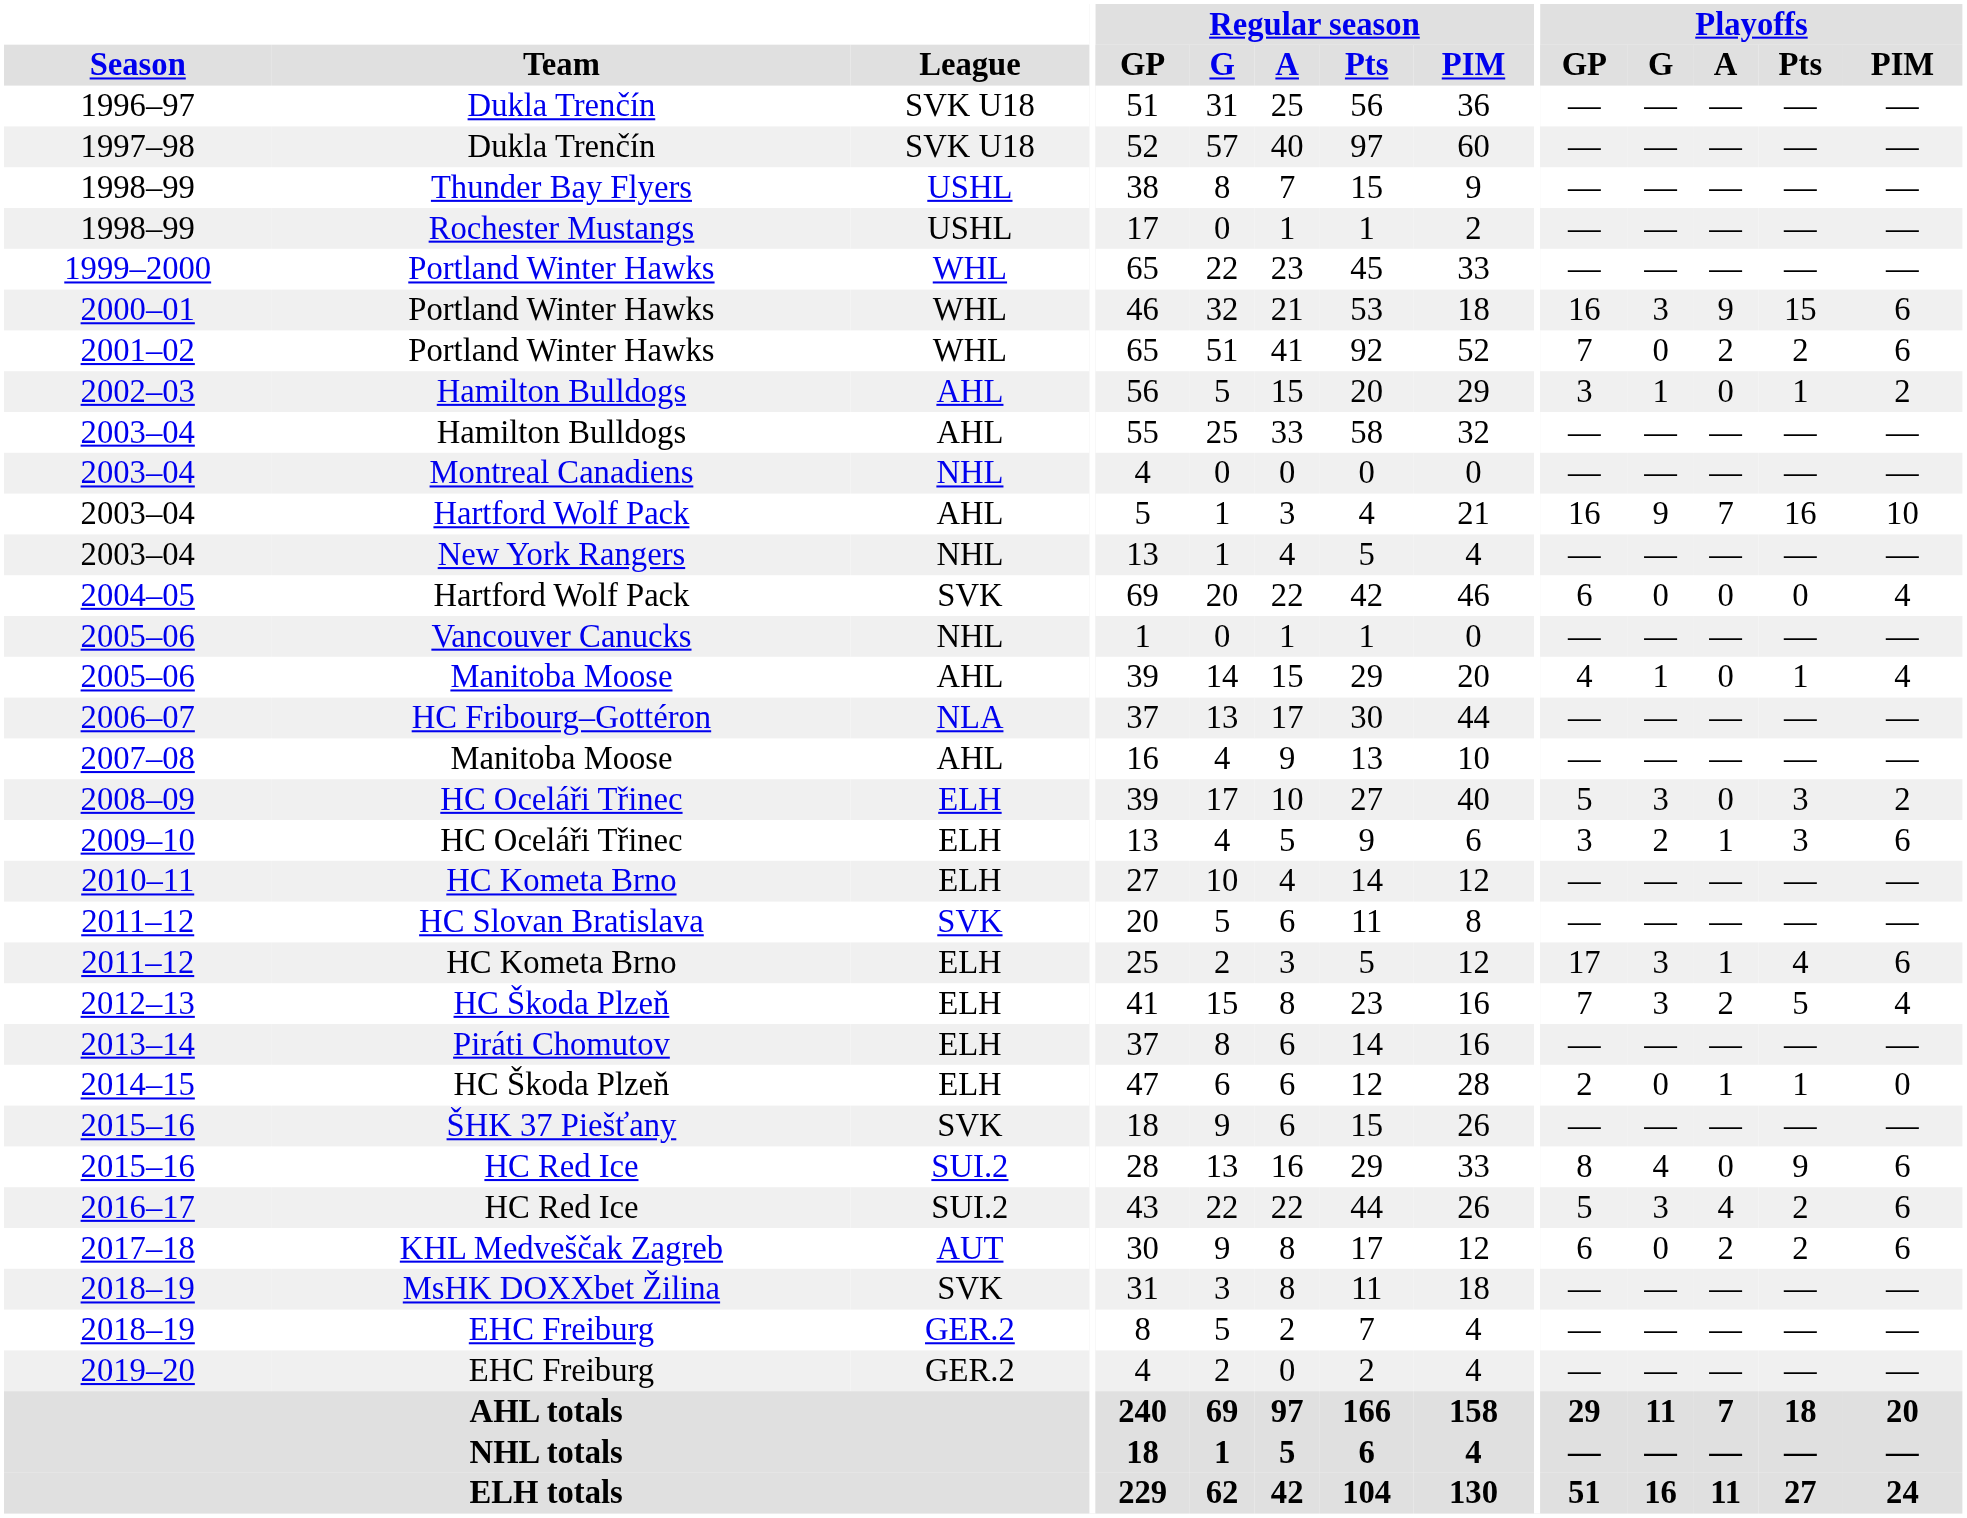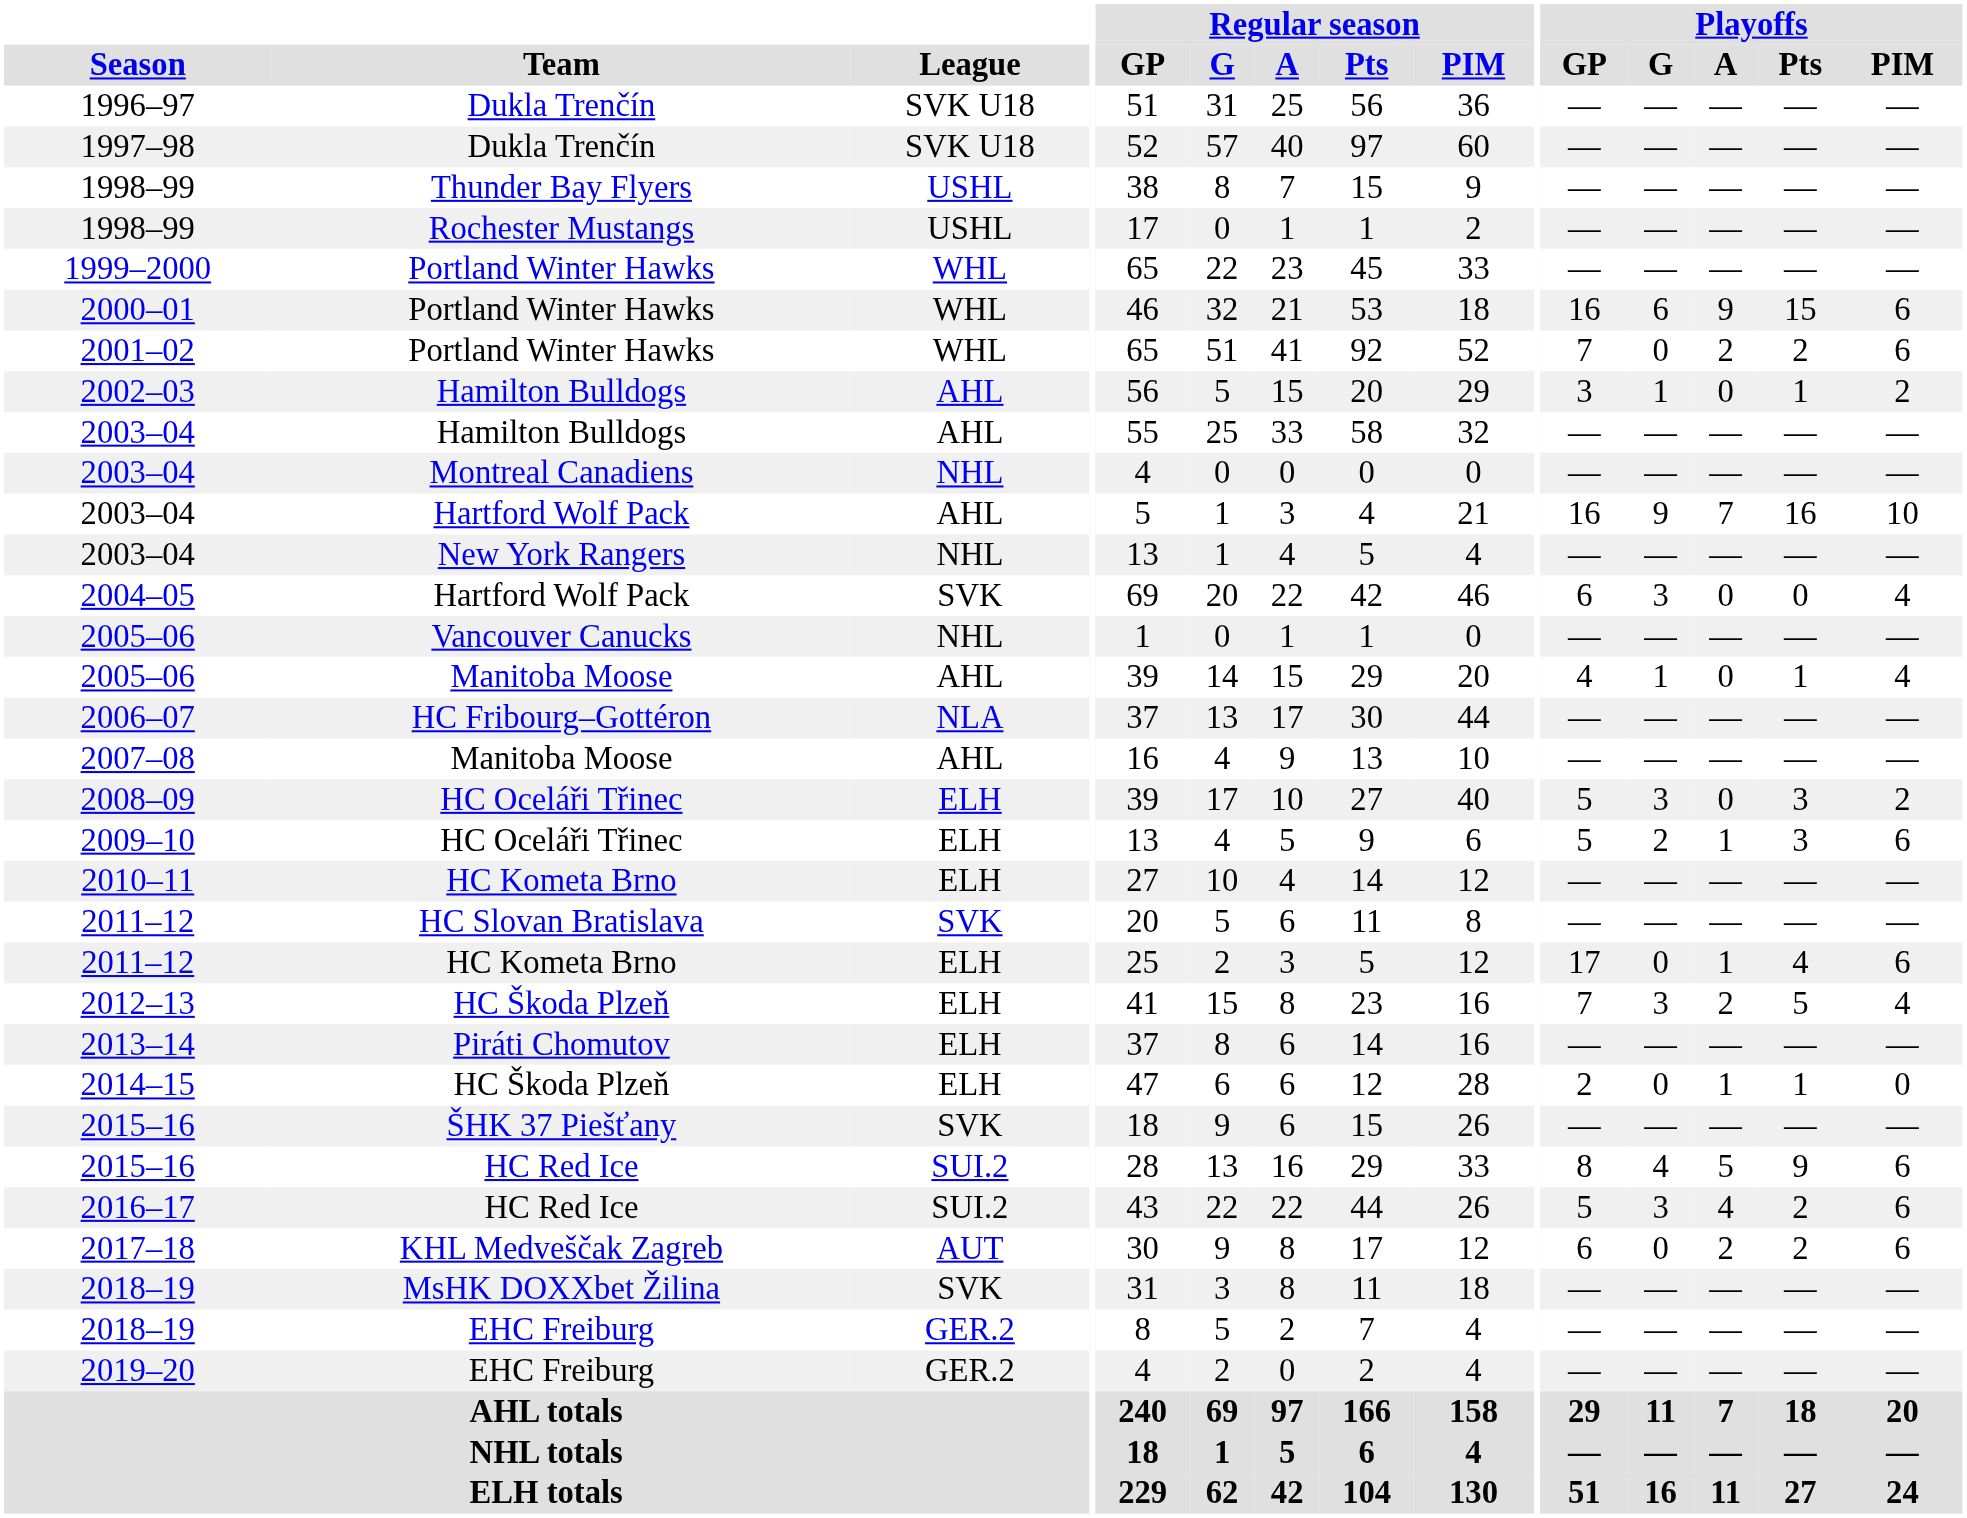2000–01 | Playoffs / G: 3 -> 6
2004–05 | Playoffs / G: 0 -> 3
2009–10 | Playoffs / GP: 3 -> 5
2011–12 / HC Kometa Brno | Playoffs / G: 3 -> 0
2015–16 / HC Red Ice | Playoffs / A: 0 -> 5
